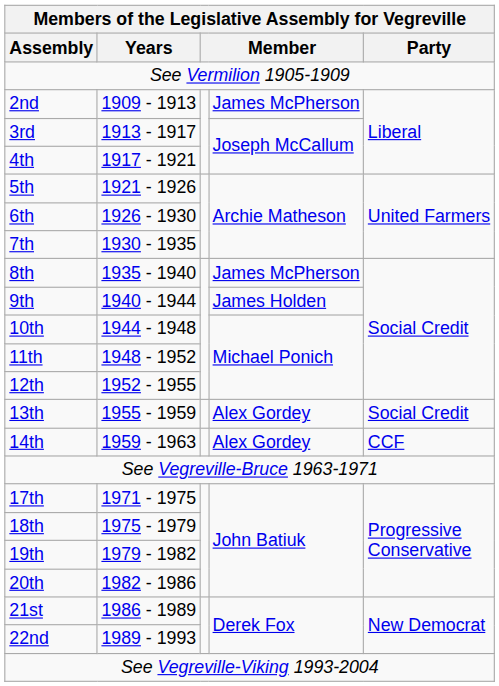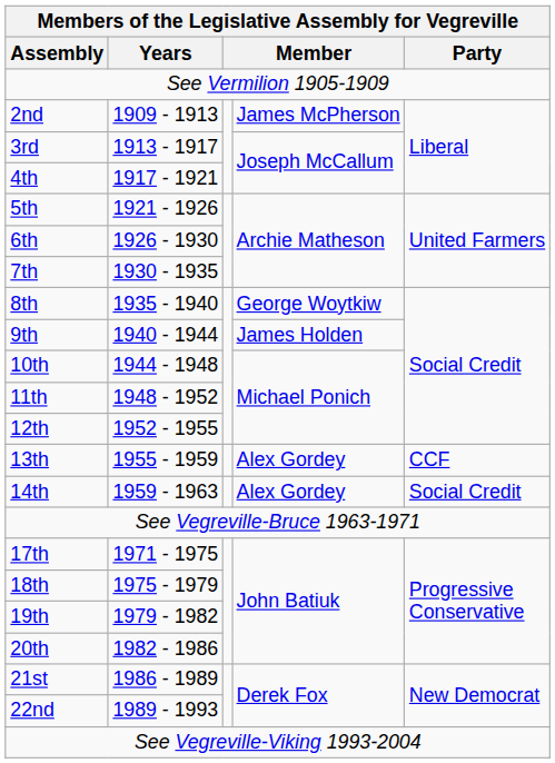8th | column 4: James McPherson -> George Woytkiw
13th | Party: Social Credit -> CCF
14th | Party: CCF -> Social Credit
